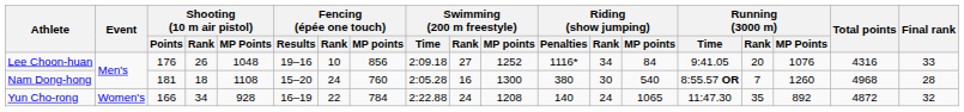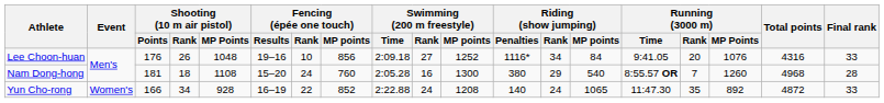Nam Dong-hong | Riding (show jumping) / Rank: 30 -> 29
Yun Cho-rong | Fencing (épée one touch) / MP points: 784 -> 852
Yun Cho-rong | Final rank: 32 -> 33
